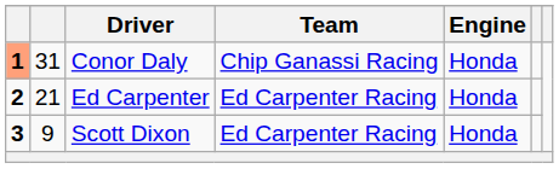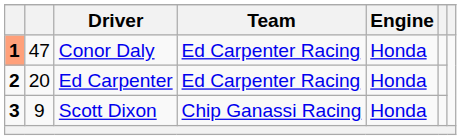Conor Daly | column 2: 31 -> 47
Conor Daly | Team: Chip Ganassi Racing -> Ed Carpenter Racing
Ed Carpenter | column 2: 21 -> 20
Scott Dixon | Team: Ed Carpenter Racing -> Chip Ganassi Racing
